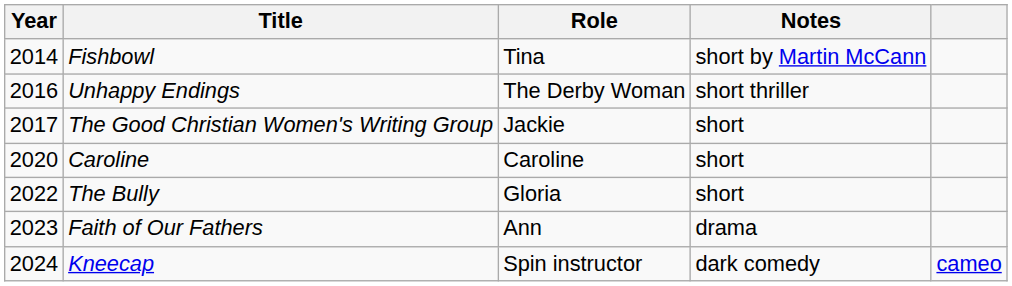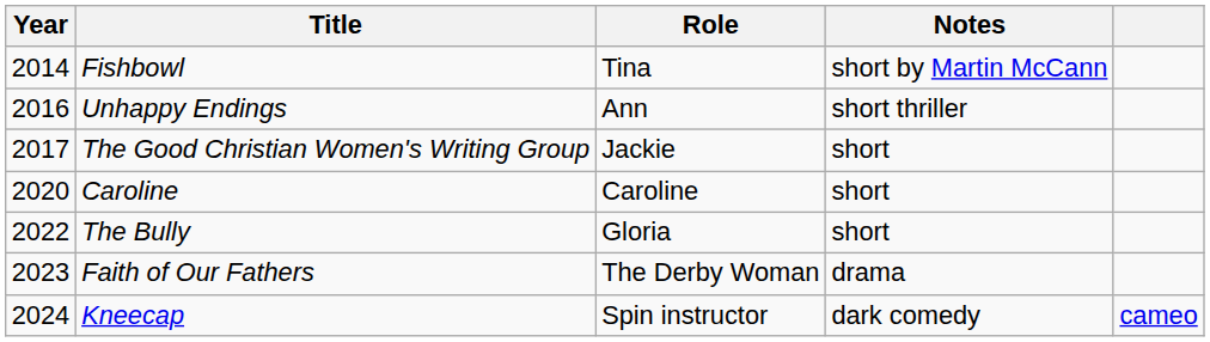Unhappy Endings | Role: The Derby Woman -> Ann
Faith of Our Fathers | Role: Ann -> The Derby Woman
